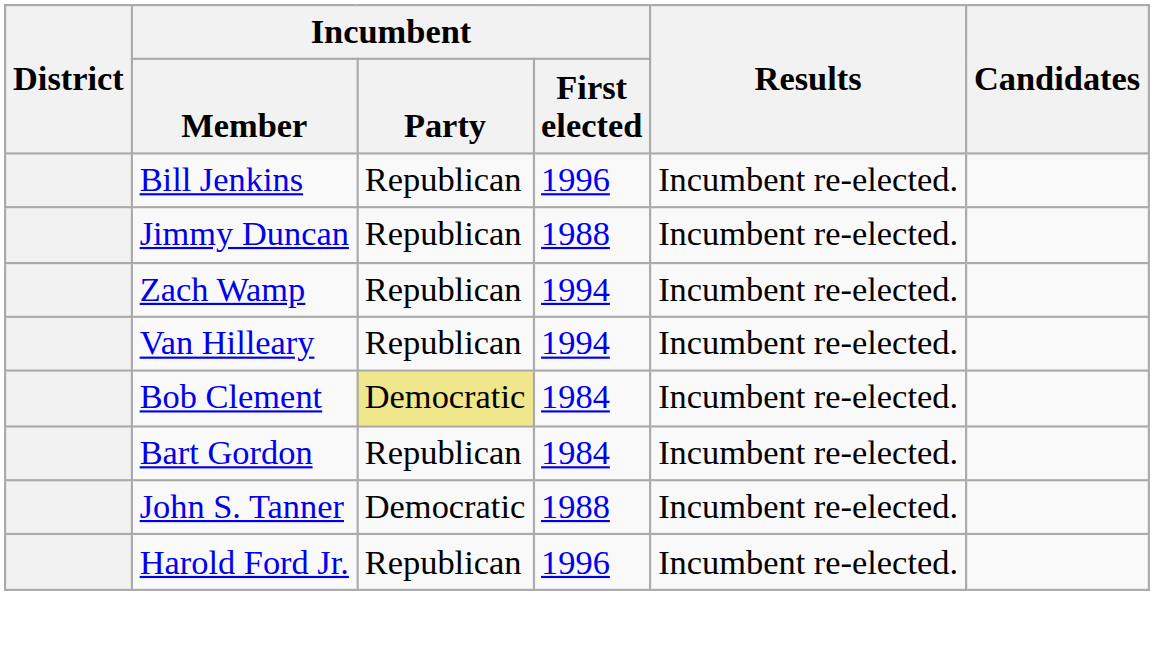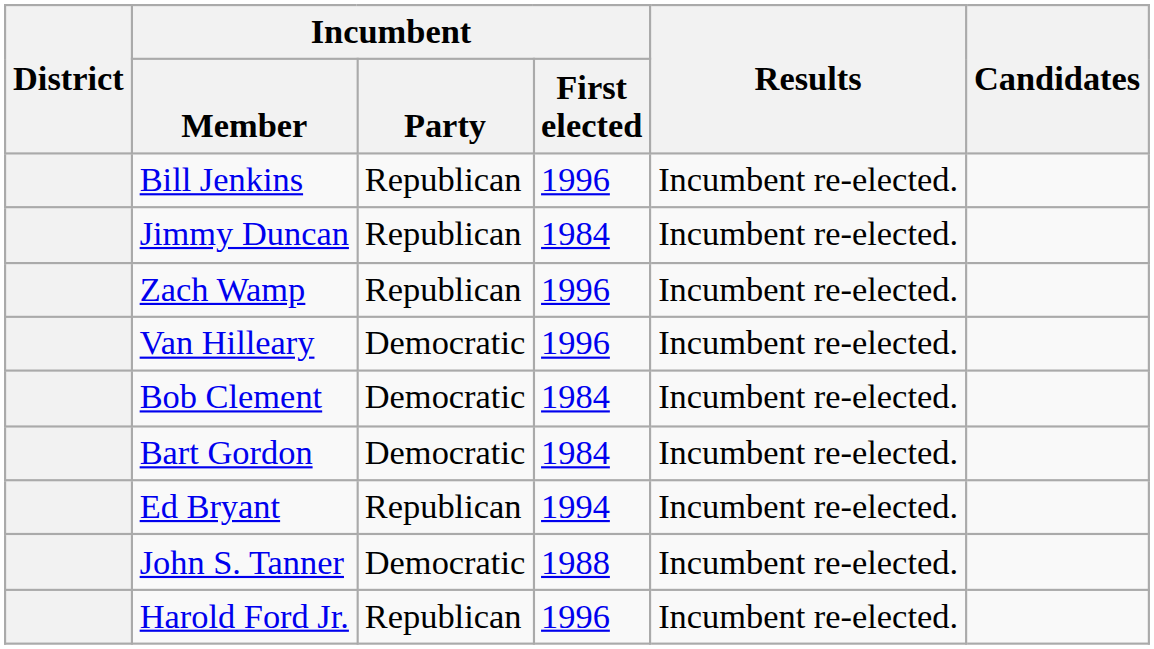Jimmy Duncan | Incumbent / First elected: 1988 -> 1984
Zach Wamp | Incumbent / First elected: 1994 -> 1996
Van Hilleary | Incumbent / Party: Republican -> Democratic
Van Hilleary | Incumbent / First elected: 1994 -> 1996
Bob Clement | Incumbent / Party: khaki background -> no background
Bart Gordon | Incumbent / Party: Republican -> Democratic
+ row: Ed Bryant | Republican | 1994 | Incumbent re-elected.
